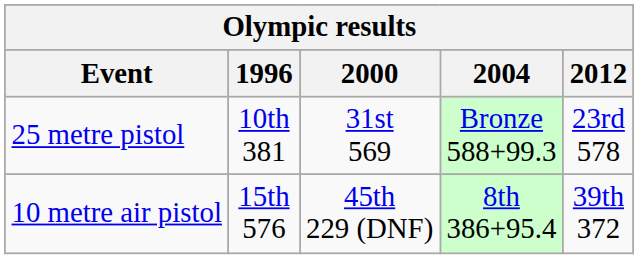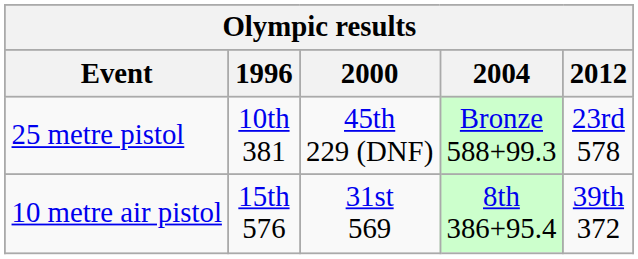25 metre pistol | 2000: 31st 569 -> 45th 229 (DNF)
10 metre air pistol | 2000: 45th 229 (DNF) -> 31st 569
